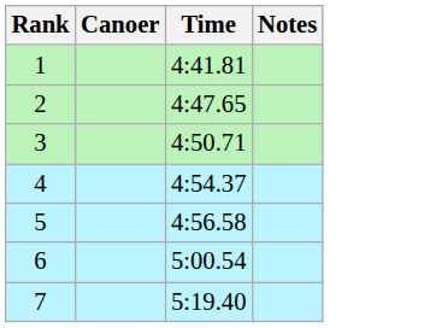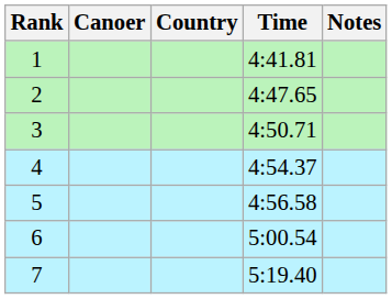+ column: Country
